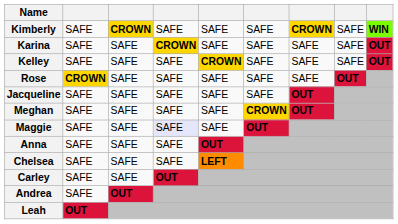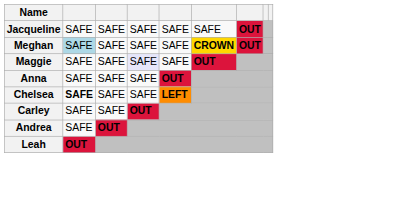- row: Kimberly | SAFE | CROWN | SAFE | SAFE | SAFE | CROWN | SAFE | WIN
- row: Karina | SAFE | SAFE | CROWN | SAFE | SAFE | SAFE | SAFE | OUT
- row: Kelley | SAFE | SAFE | SAFE | CROWN | SAFE | SAFE | SAFE | OUT
- row: Rose | CROWN | SAFE | SAFE | SAFE | SAFE | SAFE | OUT
Meghan | column 2: no background -> lightblue background
Chelsea | column 2: normal -> bold
